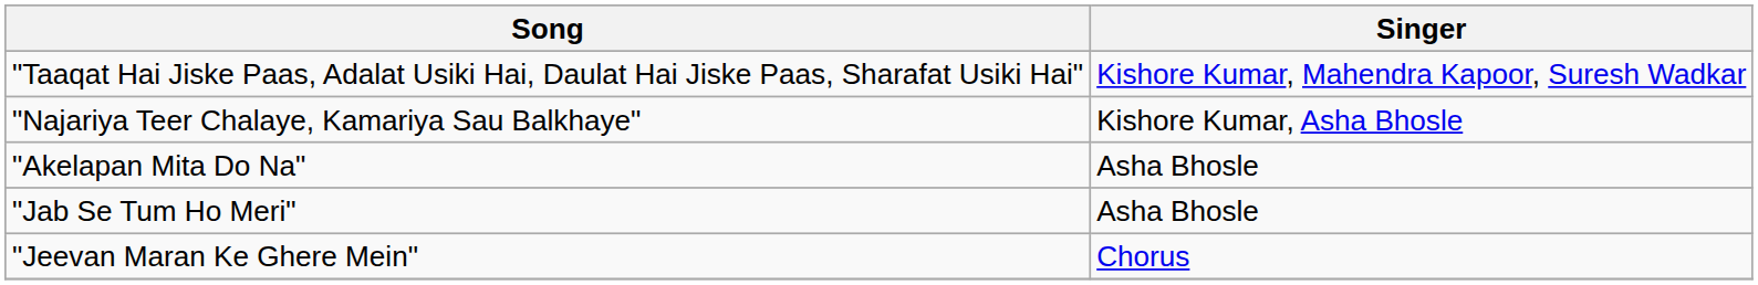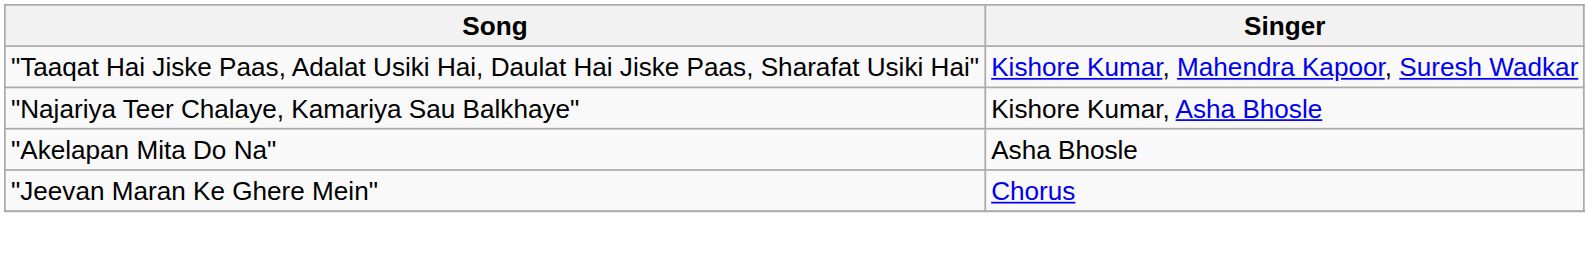- row: "Jab Se Tum Ho Meri" | Asha Bhosle
